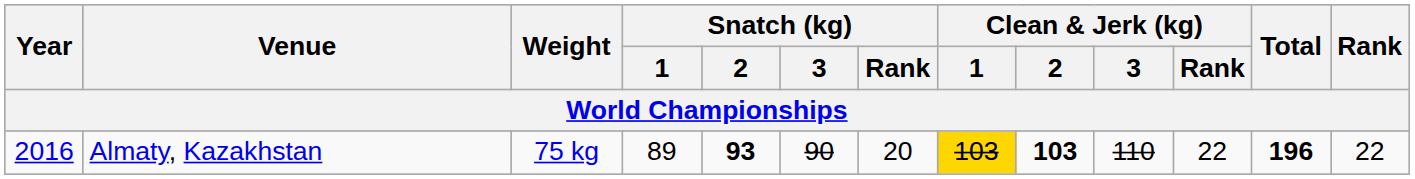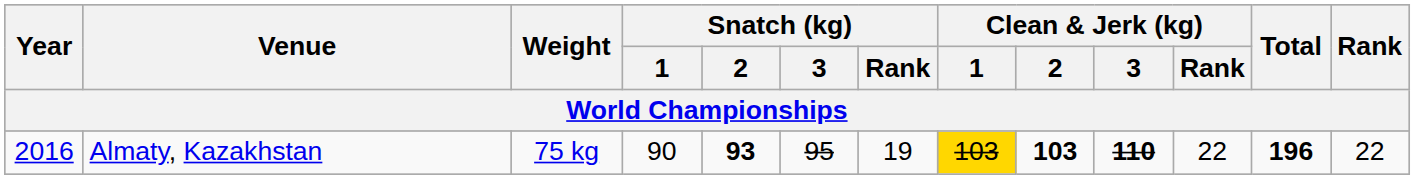Almaty, Kazakhstan | Snatch (kg) / 1: 89 -> 90
Almaty, Kazakhstan | Snatch (kg) / 3: 90 -> 95
Almaty, Kazakhstan | Snatch (kg) / Rank: 20 -> 19
Almaty, Kazakhstan | Clean & Jerk (kg) / 3: normal -> bold
